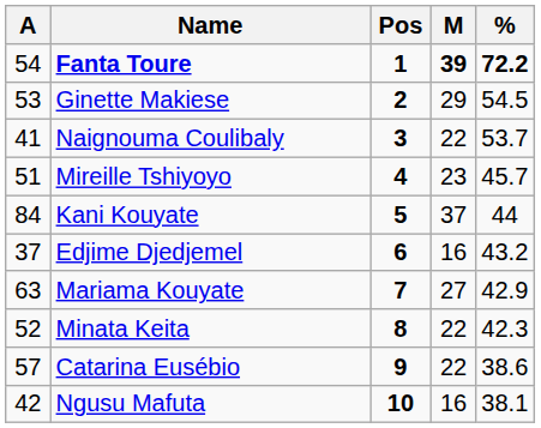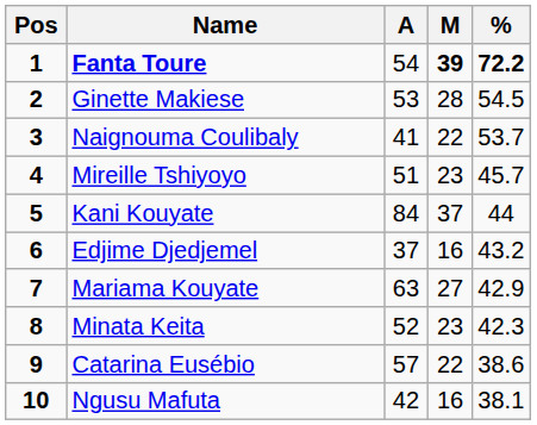columns swapped: Pos <-> A
Ginette Makiese | M: 29 -> 28
Minata Keita | M: 22 -> 23
